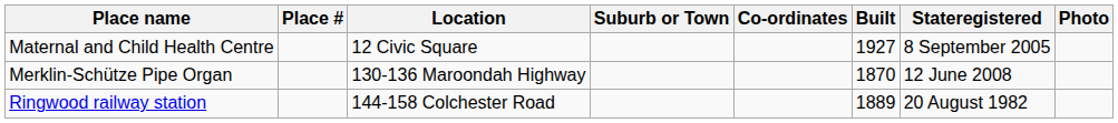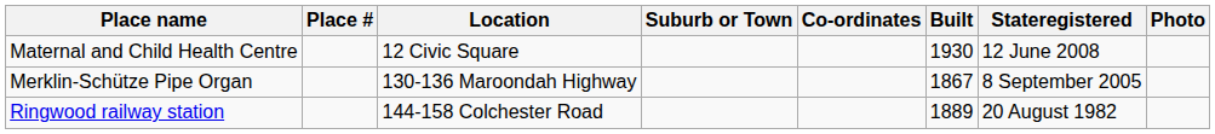Maternal and Child Health Centre | Built: 1927 -> 1930
Maternal and Child Health Centre | Stateregistered: 8 September 2005 -> 12 June 2008
Merklin-Schütze Pipe Organ | Built: 1870 -> 1867
Merklin-Schütze Pipe Organ | Stateregistered: 12 June 2008 -> 8 September 2005
